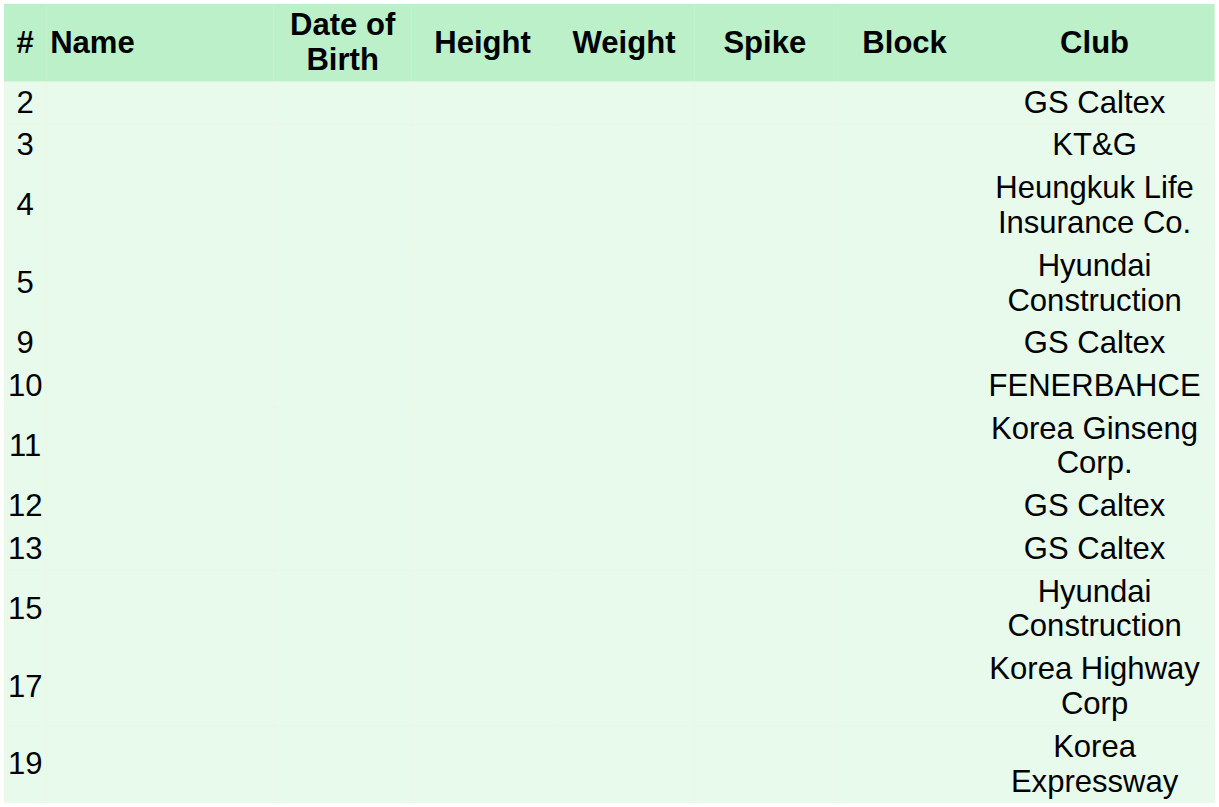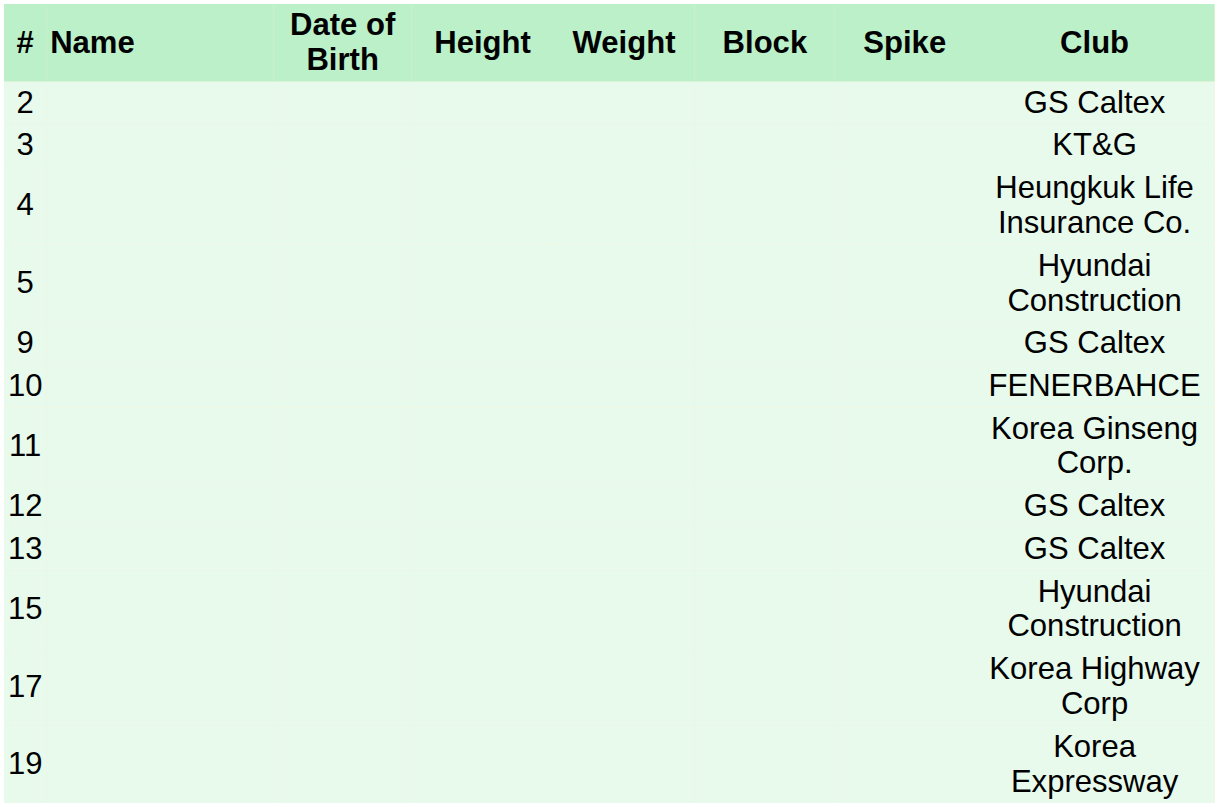columns swapped: Spike <-> Block
